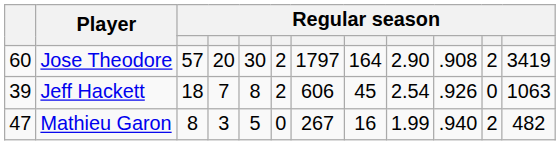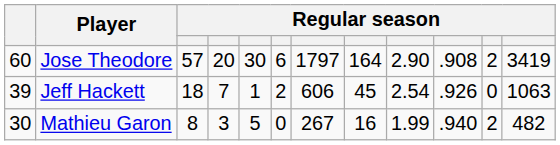Jose Theodore | column 6: 2 -> 6
Jeff Hackett | column 5: 8 -> 1
Mathieu Garon | column 1: 47 -> 30
